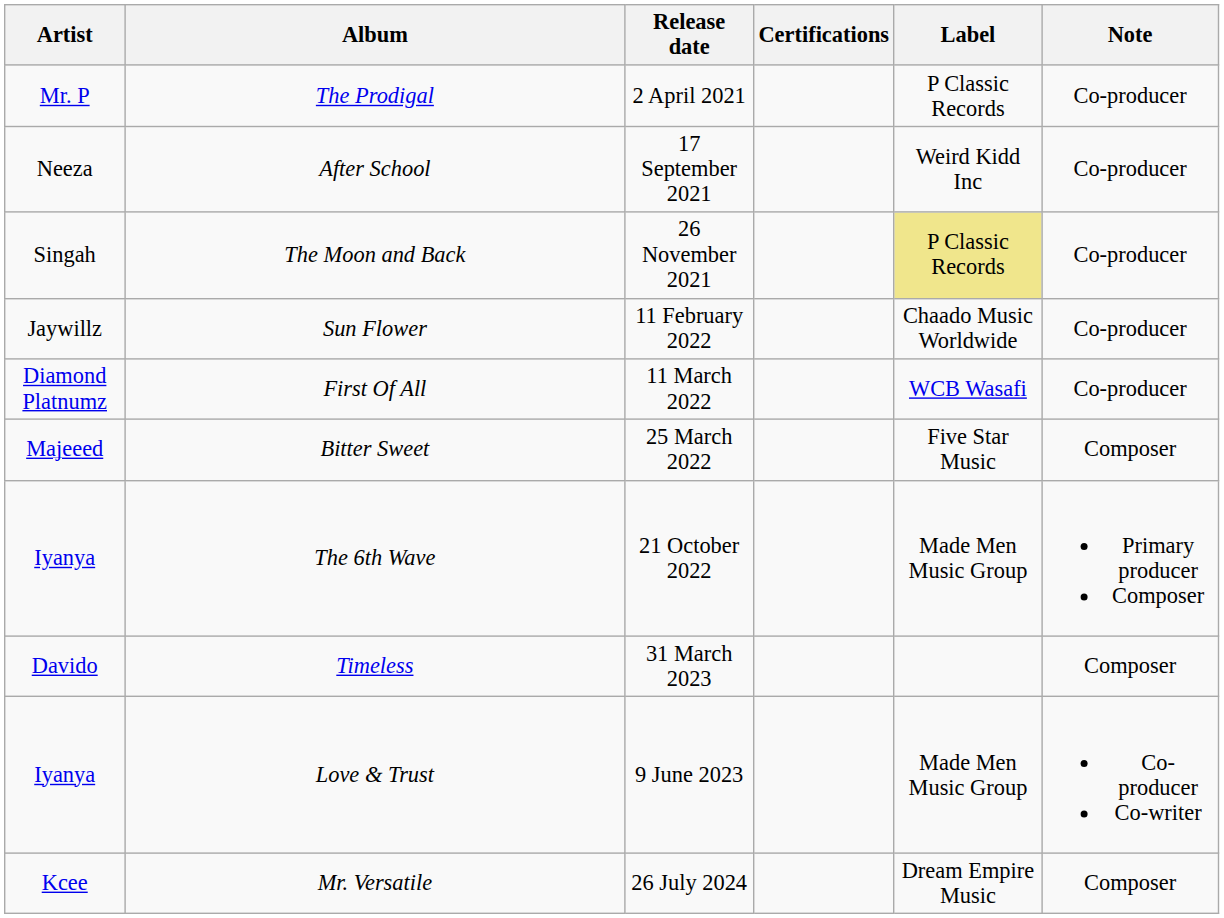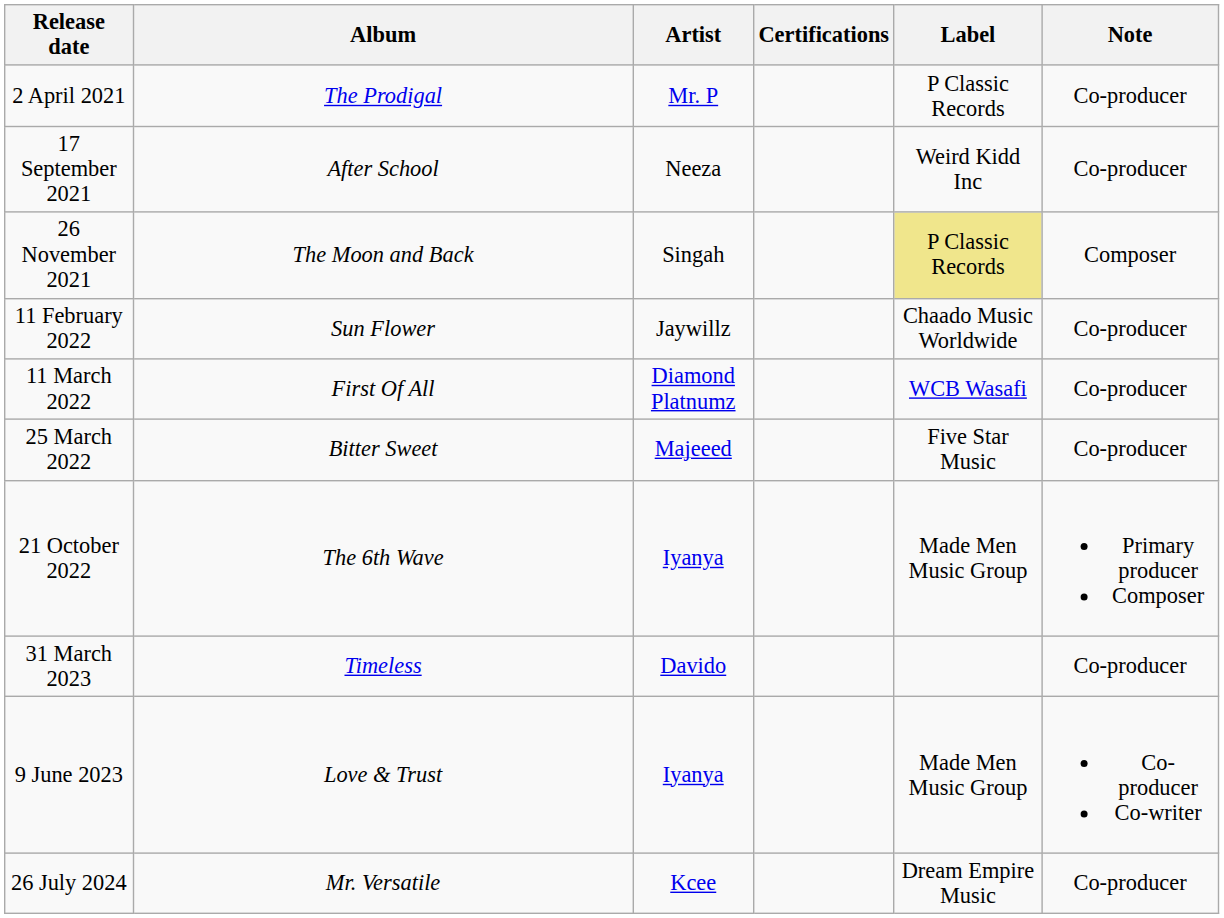columns swapped: Artist <-> Release date
The Moon and Back | Note: Co-producer -> Composer
Bitter Sweet | Note: Composer -> Co-producer
Timeless | Note: Composer -> Co-producer
Mr. Versatile | Note: Composer -> Co-producer
